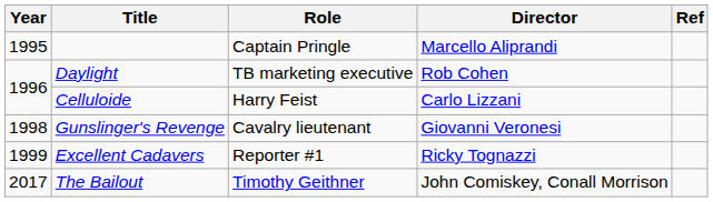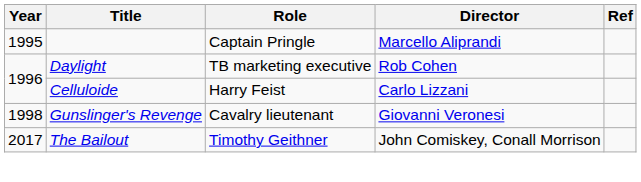- row: 1999 | Excellent Cadavers | Reporter #1 | Ricky Tognazzi
